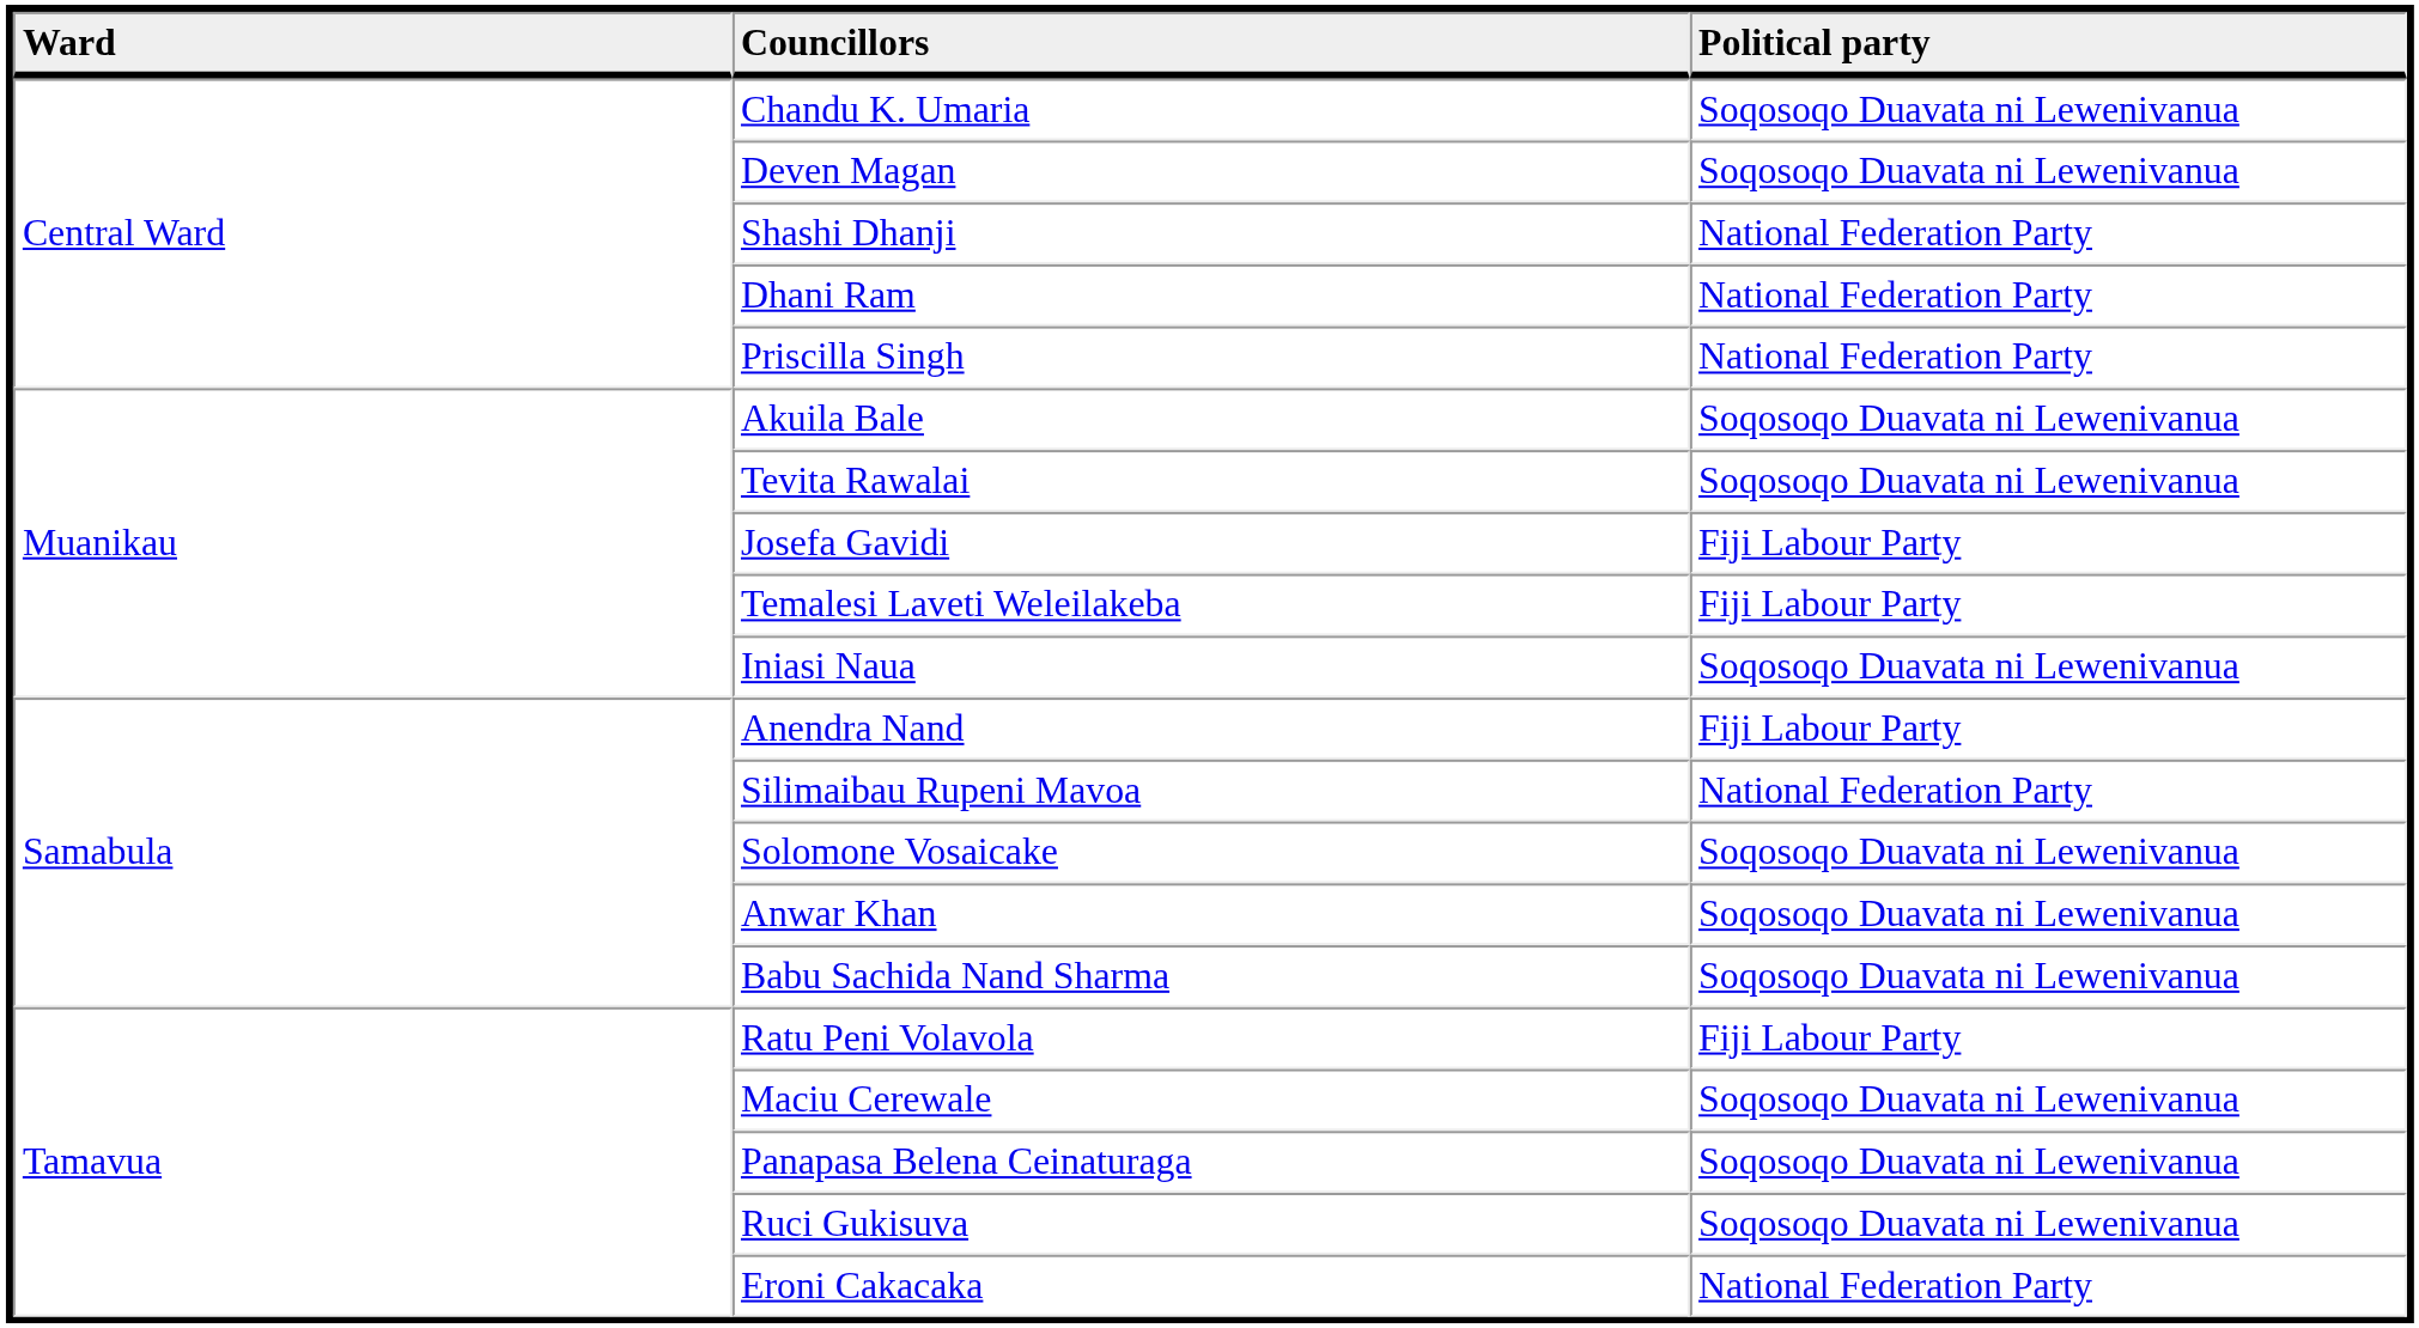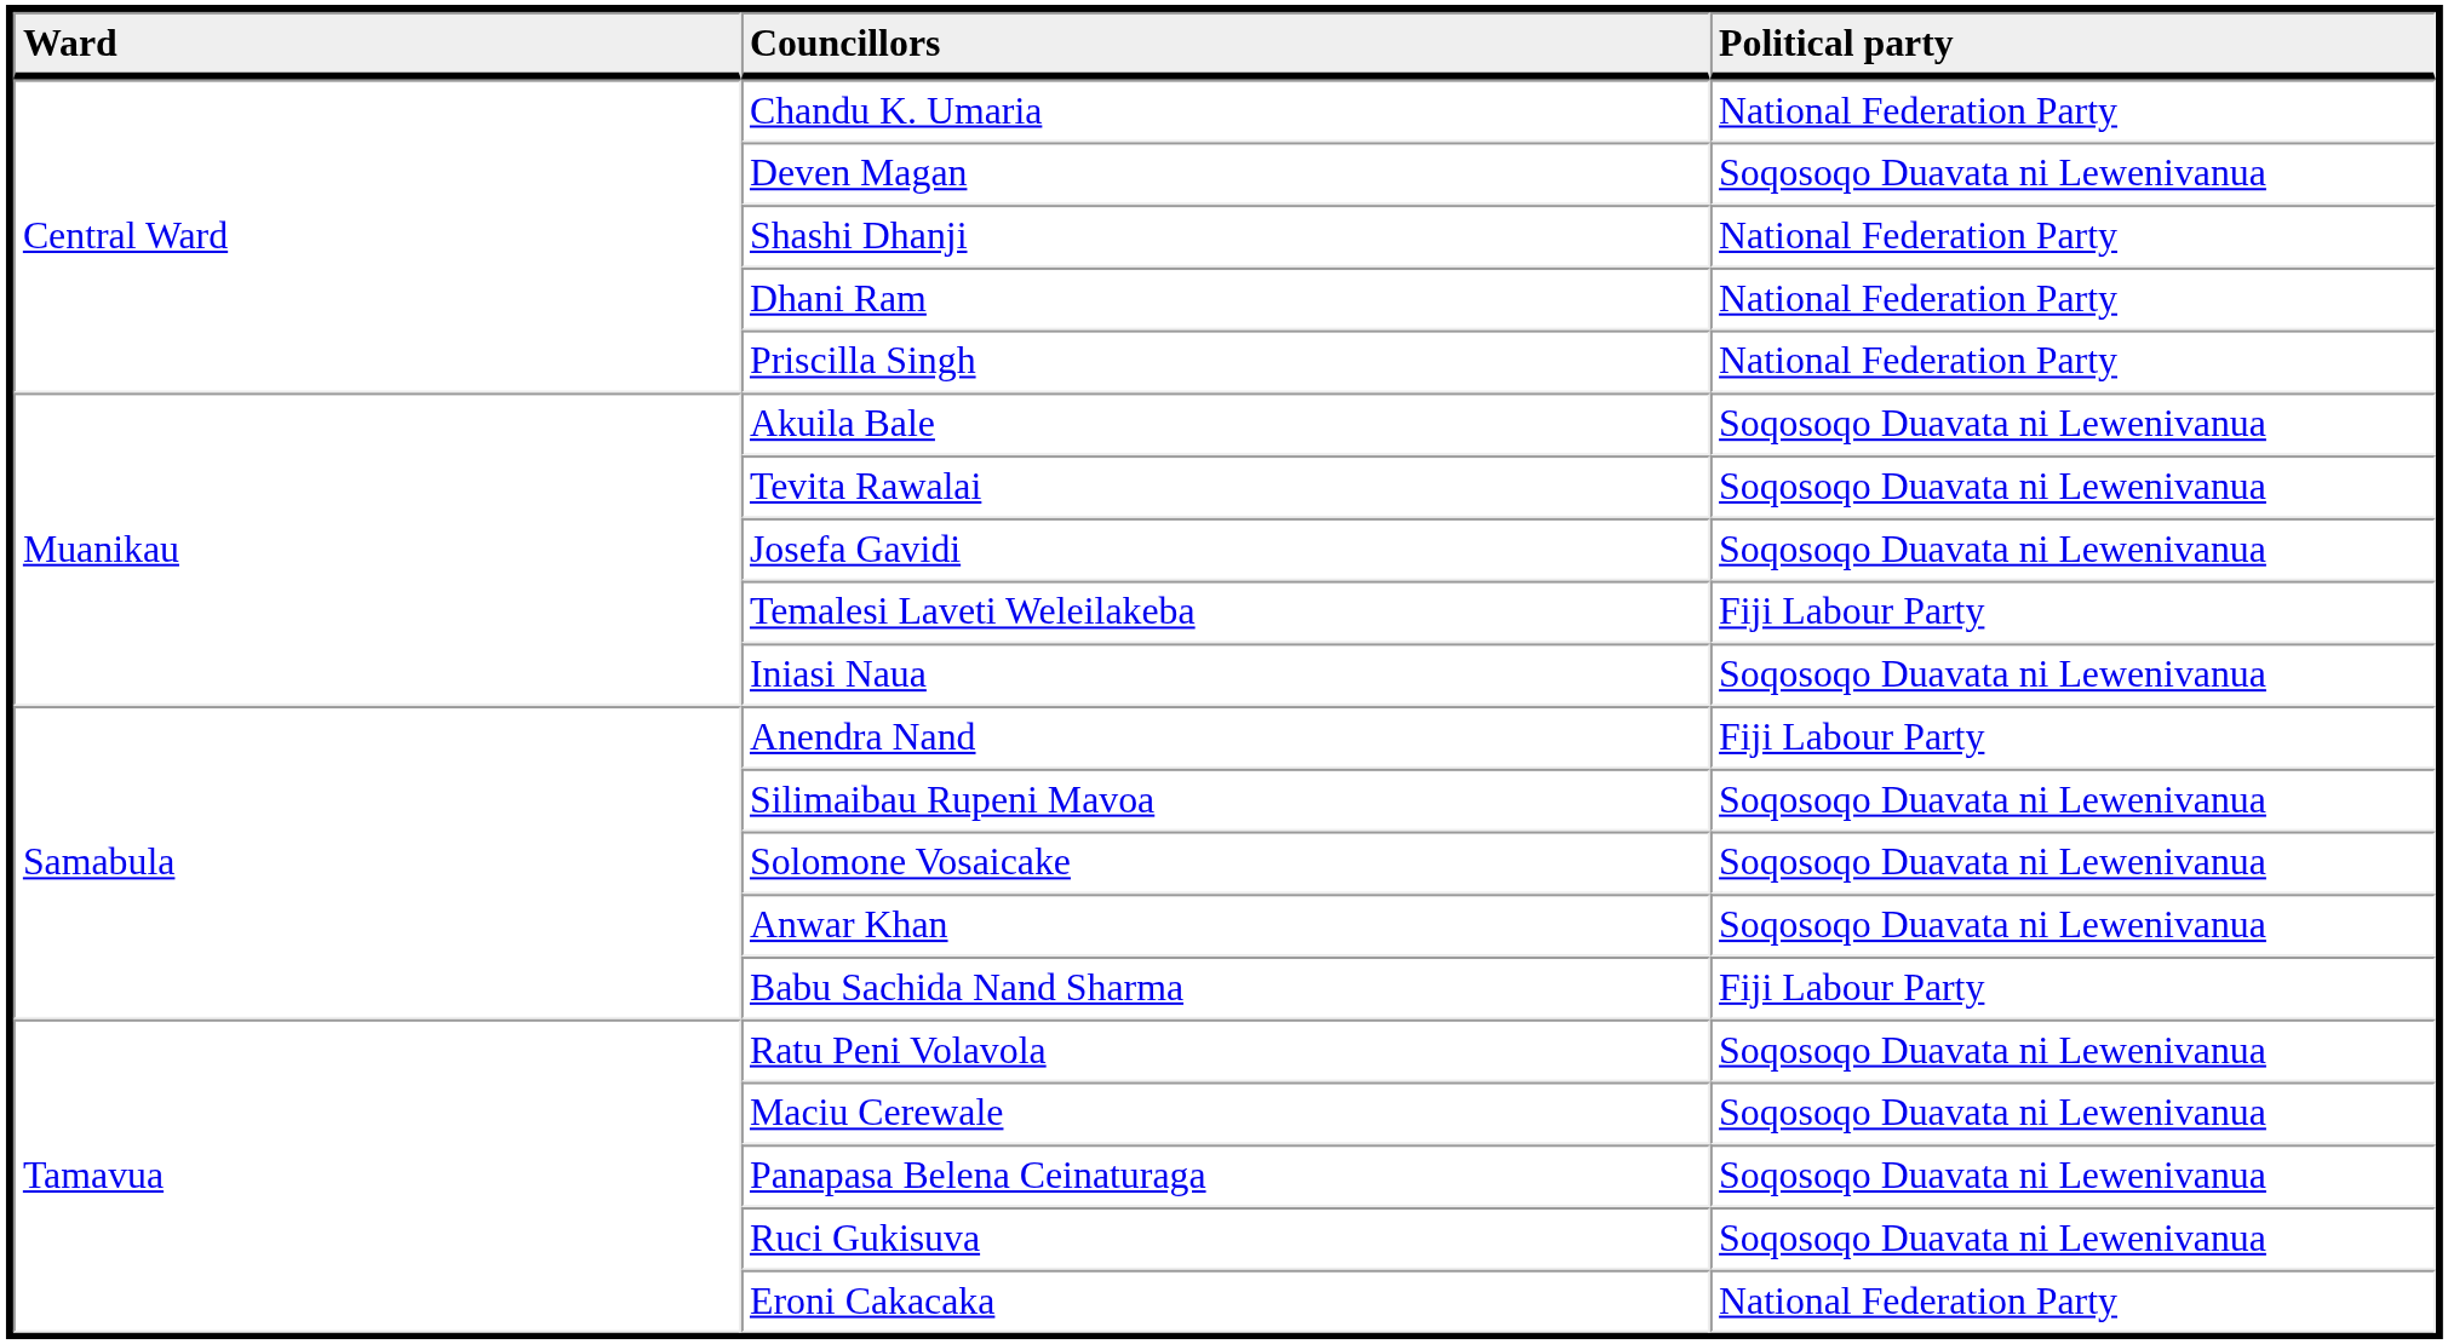Chandu K. Umaria | Political party: Soqosoqo Duavata ni Lewenivanua -> National Federation Party
Josefa Gavidi | Political party: Fiji Labour Party -> Soqosoqo Duavata ni Lewenivanua
Silimaibau Rupeni Mavoa | Political party: National Federation Party -> Soqosoqo Duavata ni Lewenivanua
Babu Sachida Nand Sharma | Political party: Soqosoqo Duavata ni Lewenivanua -> Fiji Labour Party
Ratu Peni Volavola | Political party: Fiji Labour Party -> Soqosoqo Duavata ni Lewenivanua
